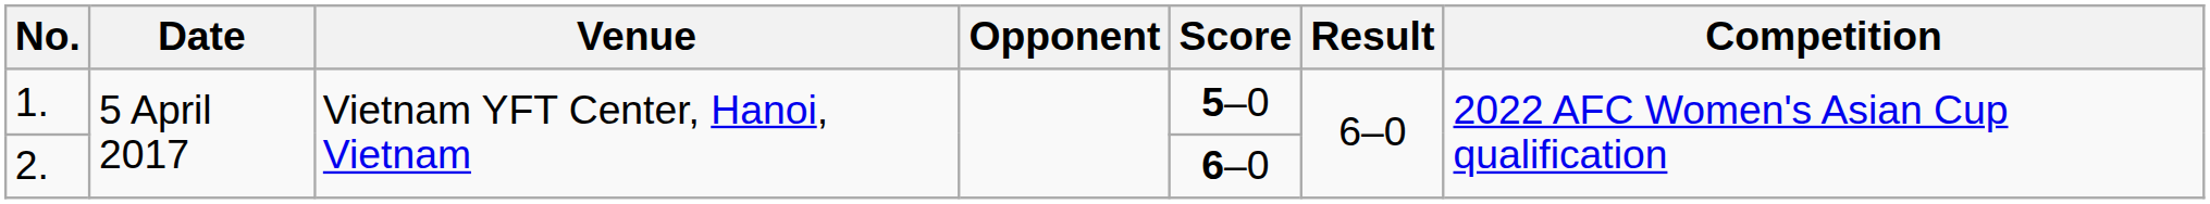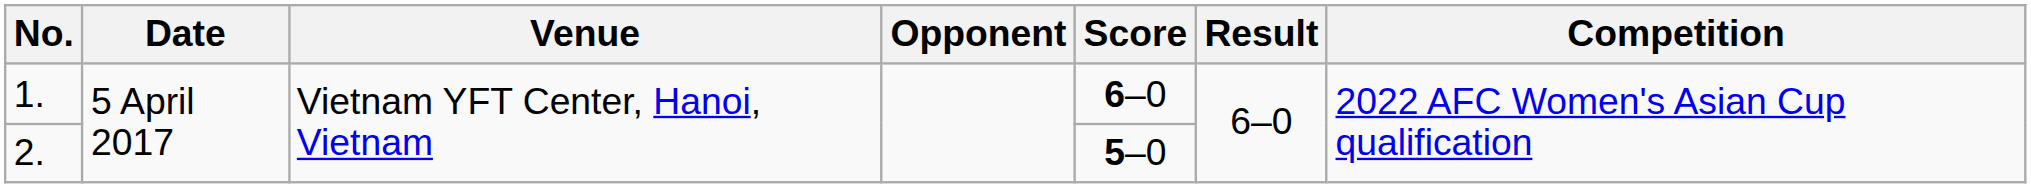1. | Score: 5–0 -> 6–0
2. | Score: 6–0 -> 5–0
